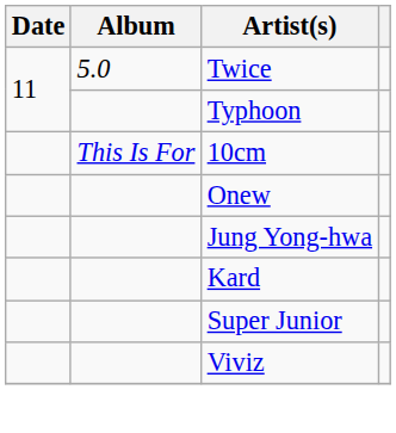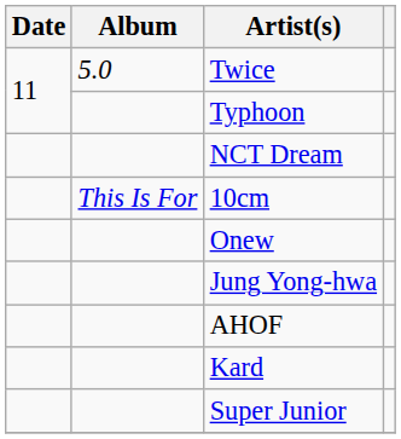+ row: NCT Dream
+ row: AHOF
- row: Viviz
